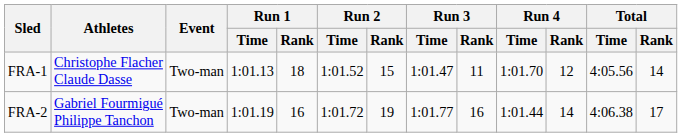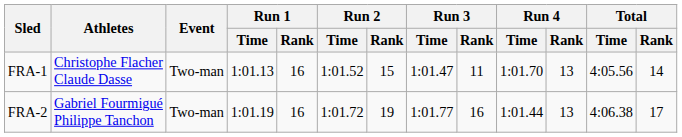FRA-1 | Run 1 / Rank: 18 -> 16
FRA-1 | Run 4 / Rank: 12 -> 13
FRA-2 | Run 4 / Rank: 14 -> 13
